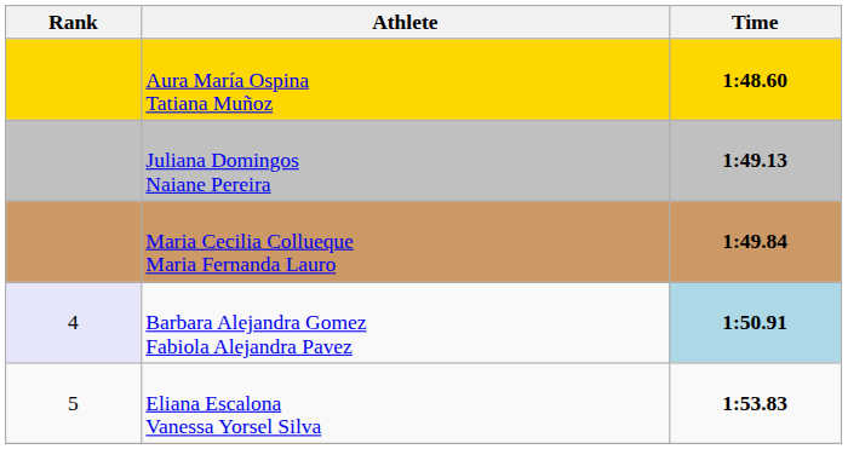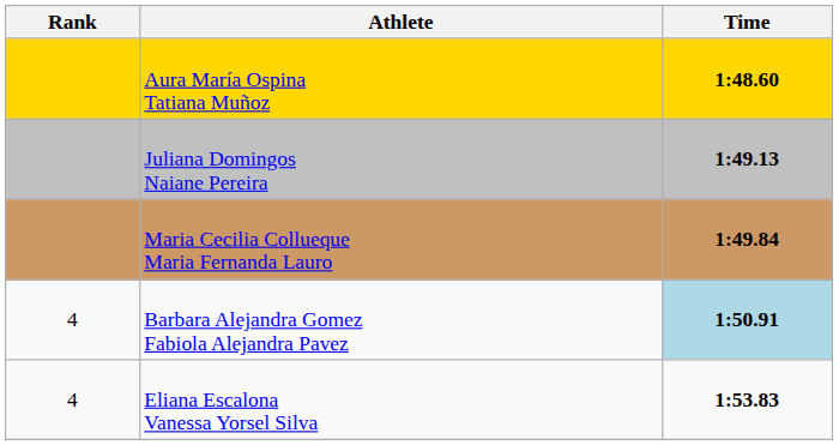Barbara Alejandra Gomez Fabiola Alejandra Pavez | Rank: lavender background -> no background
Eliana Escalona Vanessa Yorsel Silva | Rank: 5 -> 4
